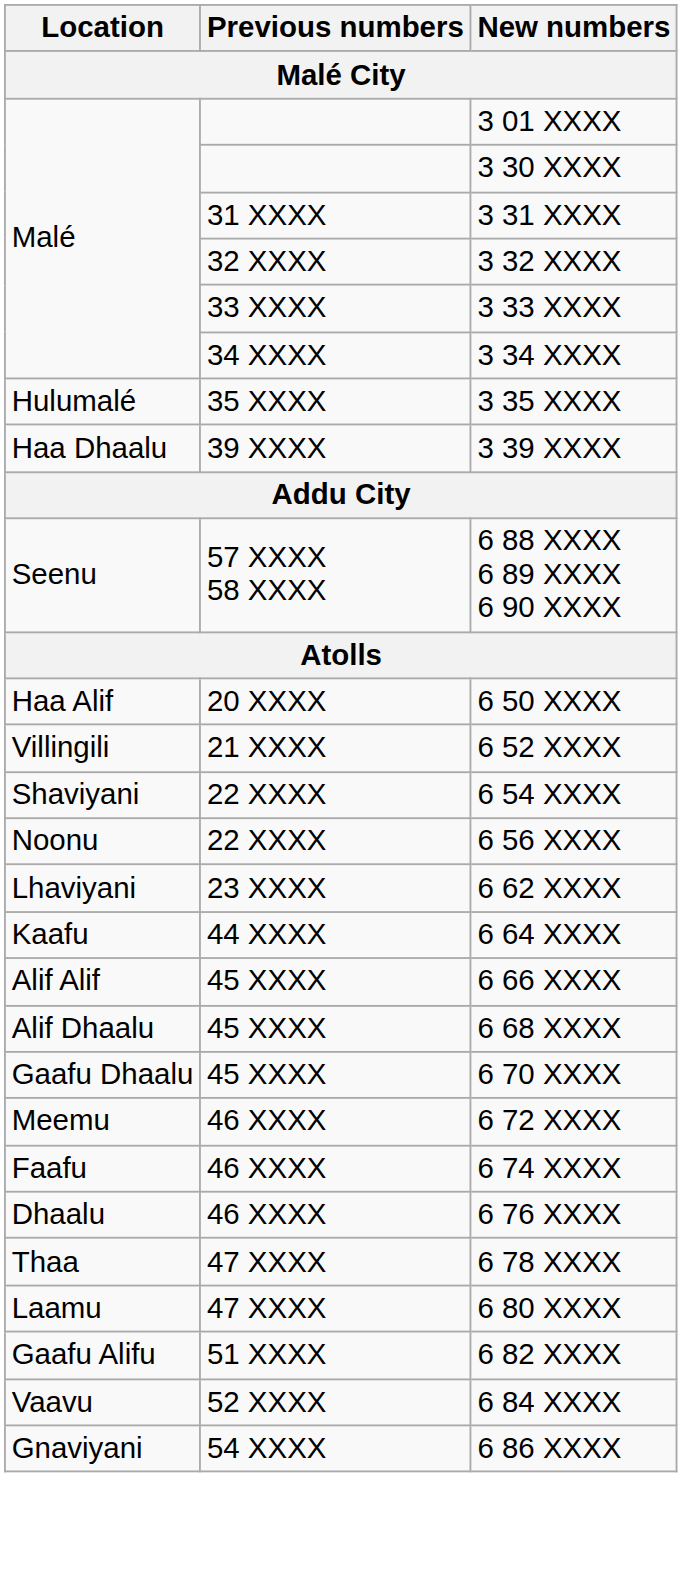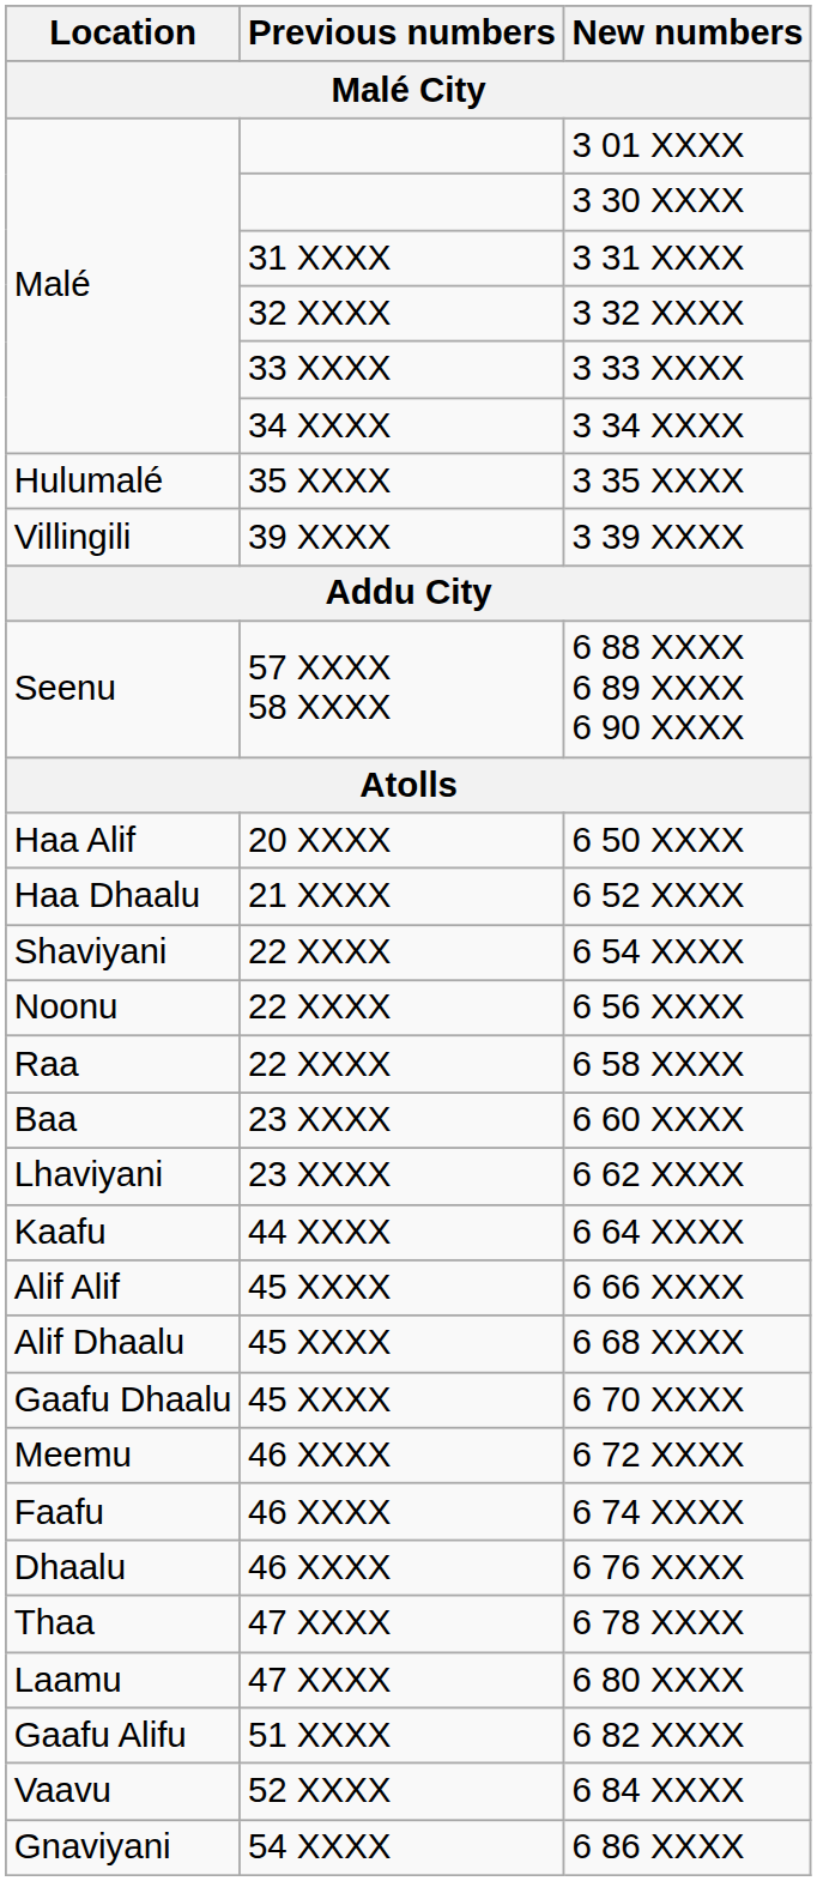3 39 XXXX | Location: Haa Dhaalu -> Villingili
6 52 XXXX | Location: Villingili -> Haa Dhaalu
+ row: Raa | 22 XXXX | 6 58 XXXX
+ row: Baa | 23 XXXX | 6 60 XXXX
